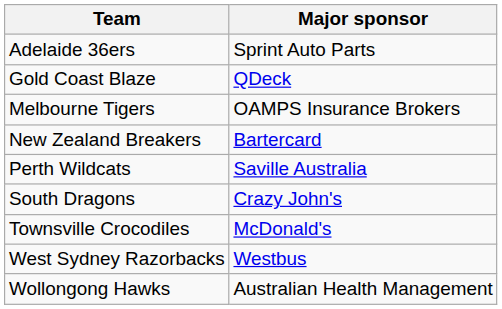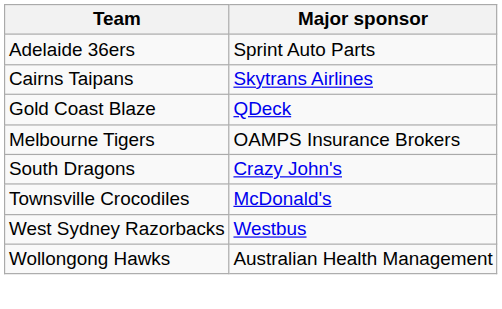+ row: Cairns Taipans | Skytrans Airlines
- row: New Zealand Breakers | Bartercard
- row: Perth Wildcats | Saville Australia
